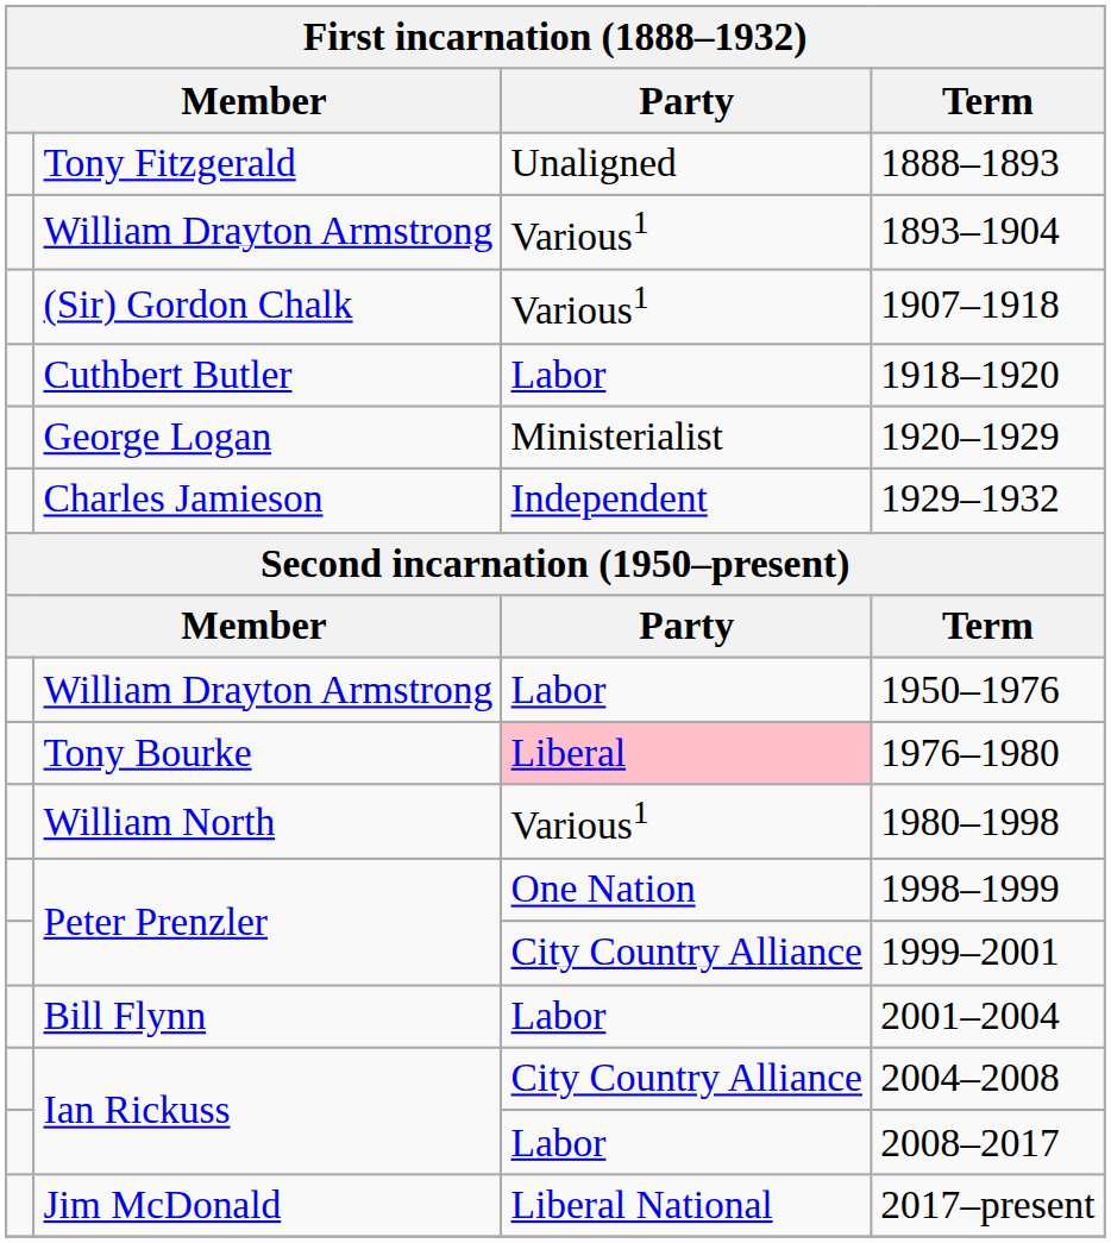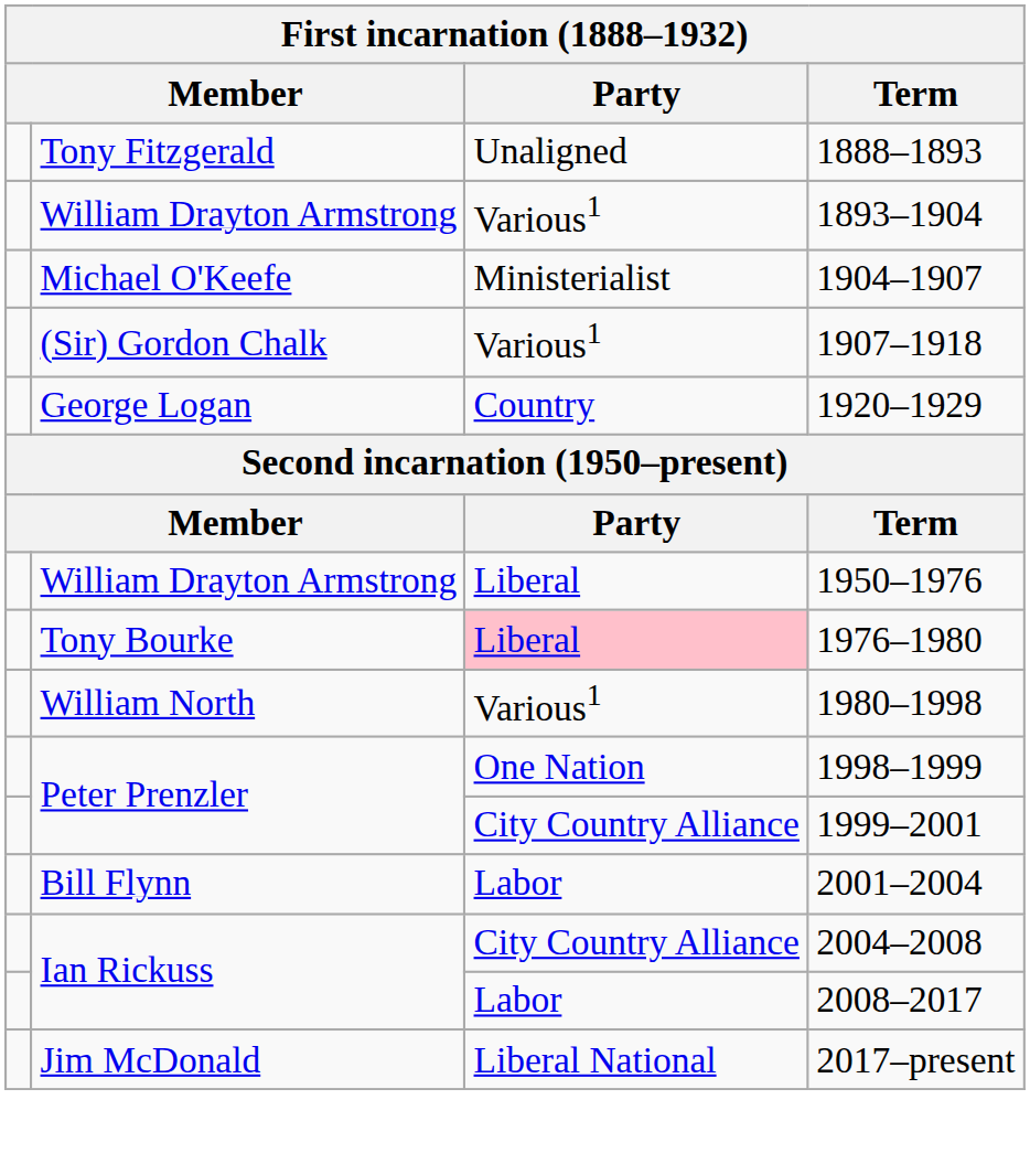+ row: Michael O'Keefe | Ministerialist | 1904–1907
- row: Cuthbert Butler | Labor | 1918–1920
1920–1929 | Party: Ministerialist -> Country
- row: Charles Jamieson | Independent | 1929–1932
1950–1976 | Party: Labor -> Liberal
